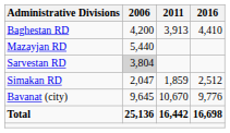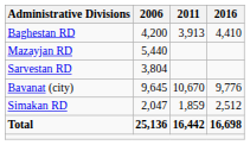Sarvestan RD | 2006: lightgrey background -> no background
rows swapped: Simakan RD <-> Bavanat (city)
